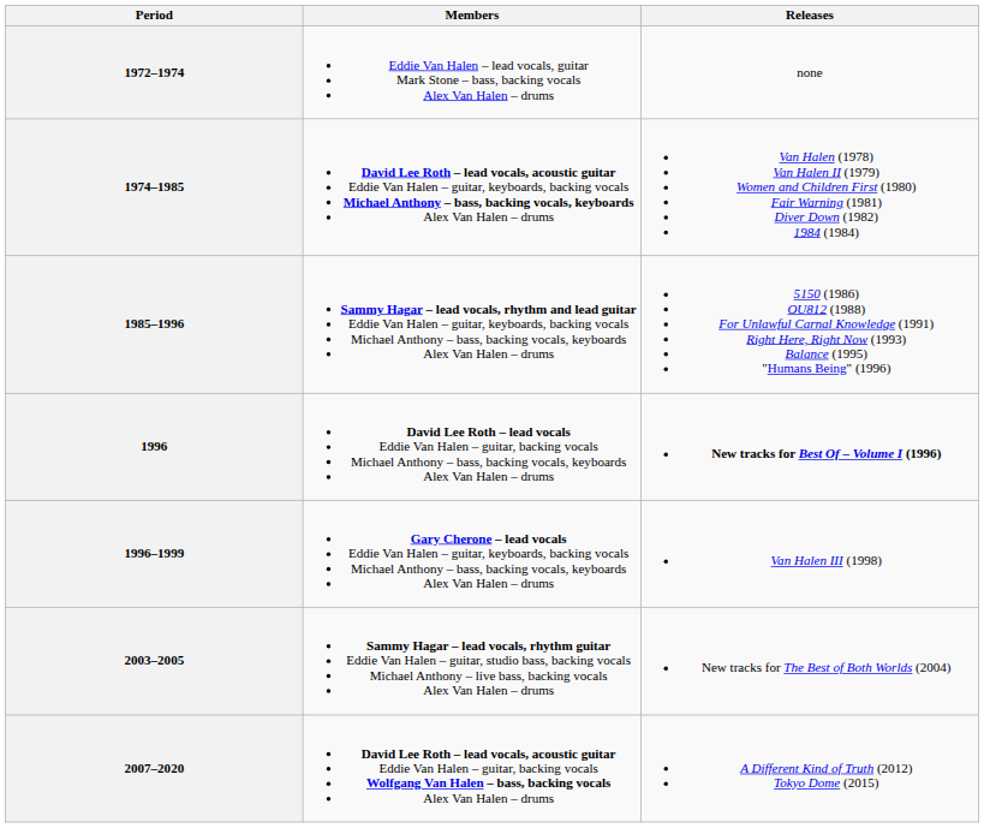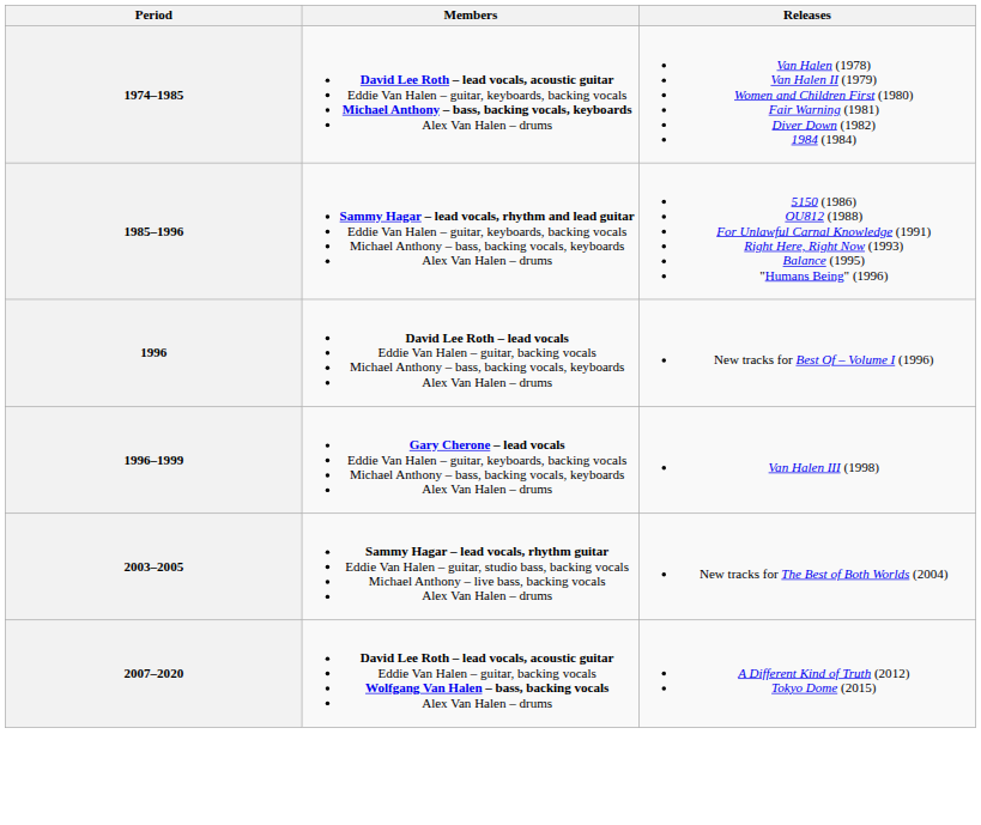- row: 1972–1974 | Eddie Van Halen – lead vocals, guitar Mark Stone – bass, backing vocals Alex Van Halen – drums | none
1996 | Releases: bold -> normal
